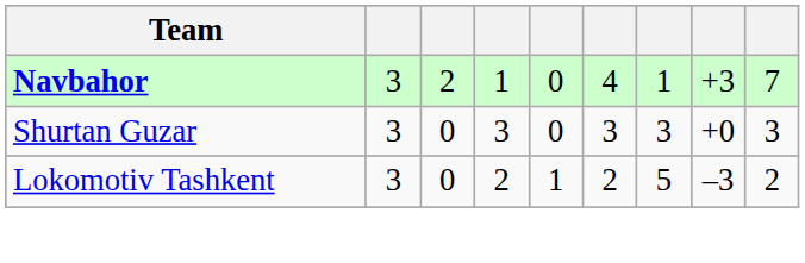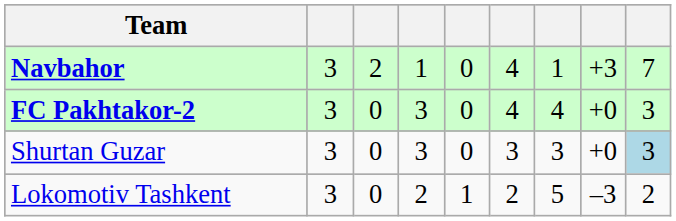+ row: FC Pakhtakor-2 | 3 | 0 | 3 | 0 | 4 | 4 | +0 | 3
Shurtan Guzar | column 9: no background -> lightblue background
